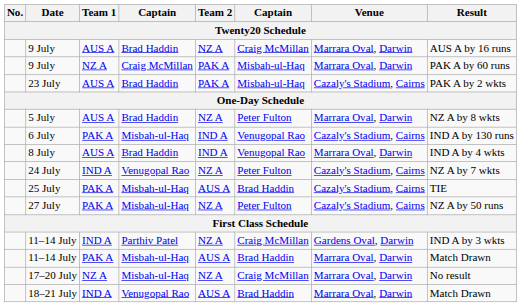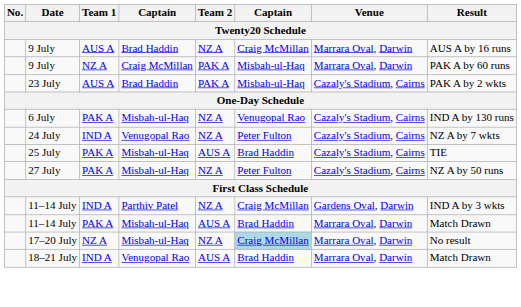- row: 5 July | AUS A | Brad Haddin | NZ A | Peter Fulton | Marrara Oval, Darwin | NZ A by 8 wkts
6 July | Team 2: IND A -> NZ A
- row: 8 July | AUS A | Brad Haddin | IND A | Venugopal Rao | Marrara Oval, Darwin | IND A by 4 wkts
17–20 July | column 6: no background -> lightblue background
